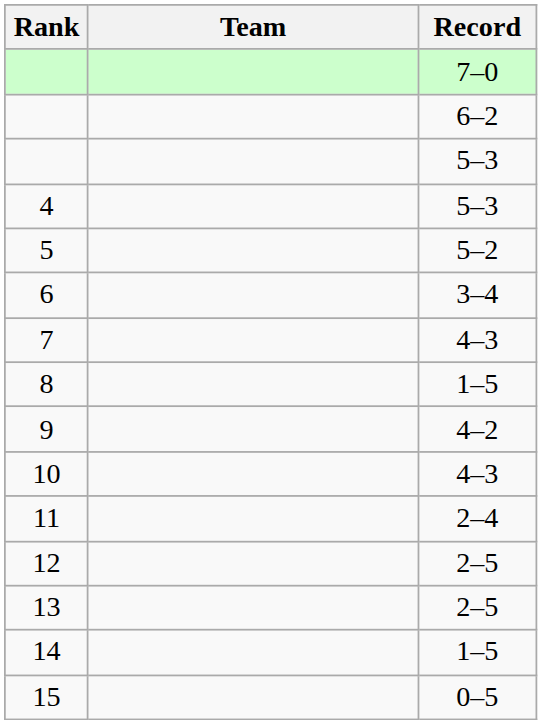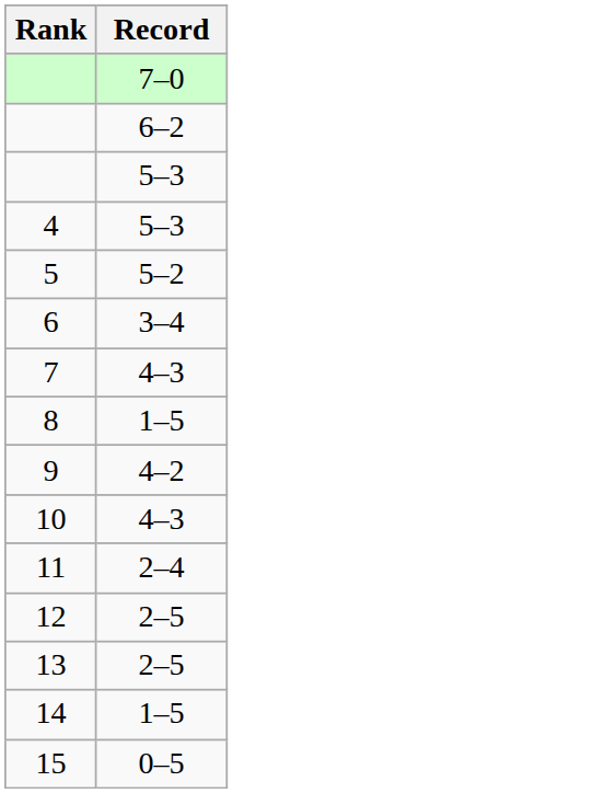- column: Team
